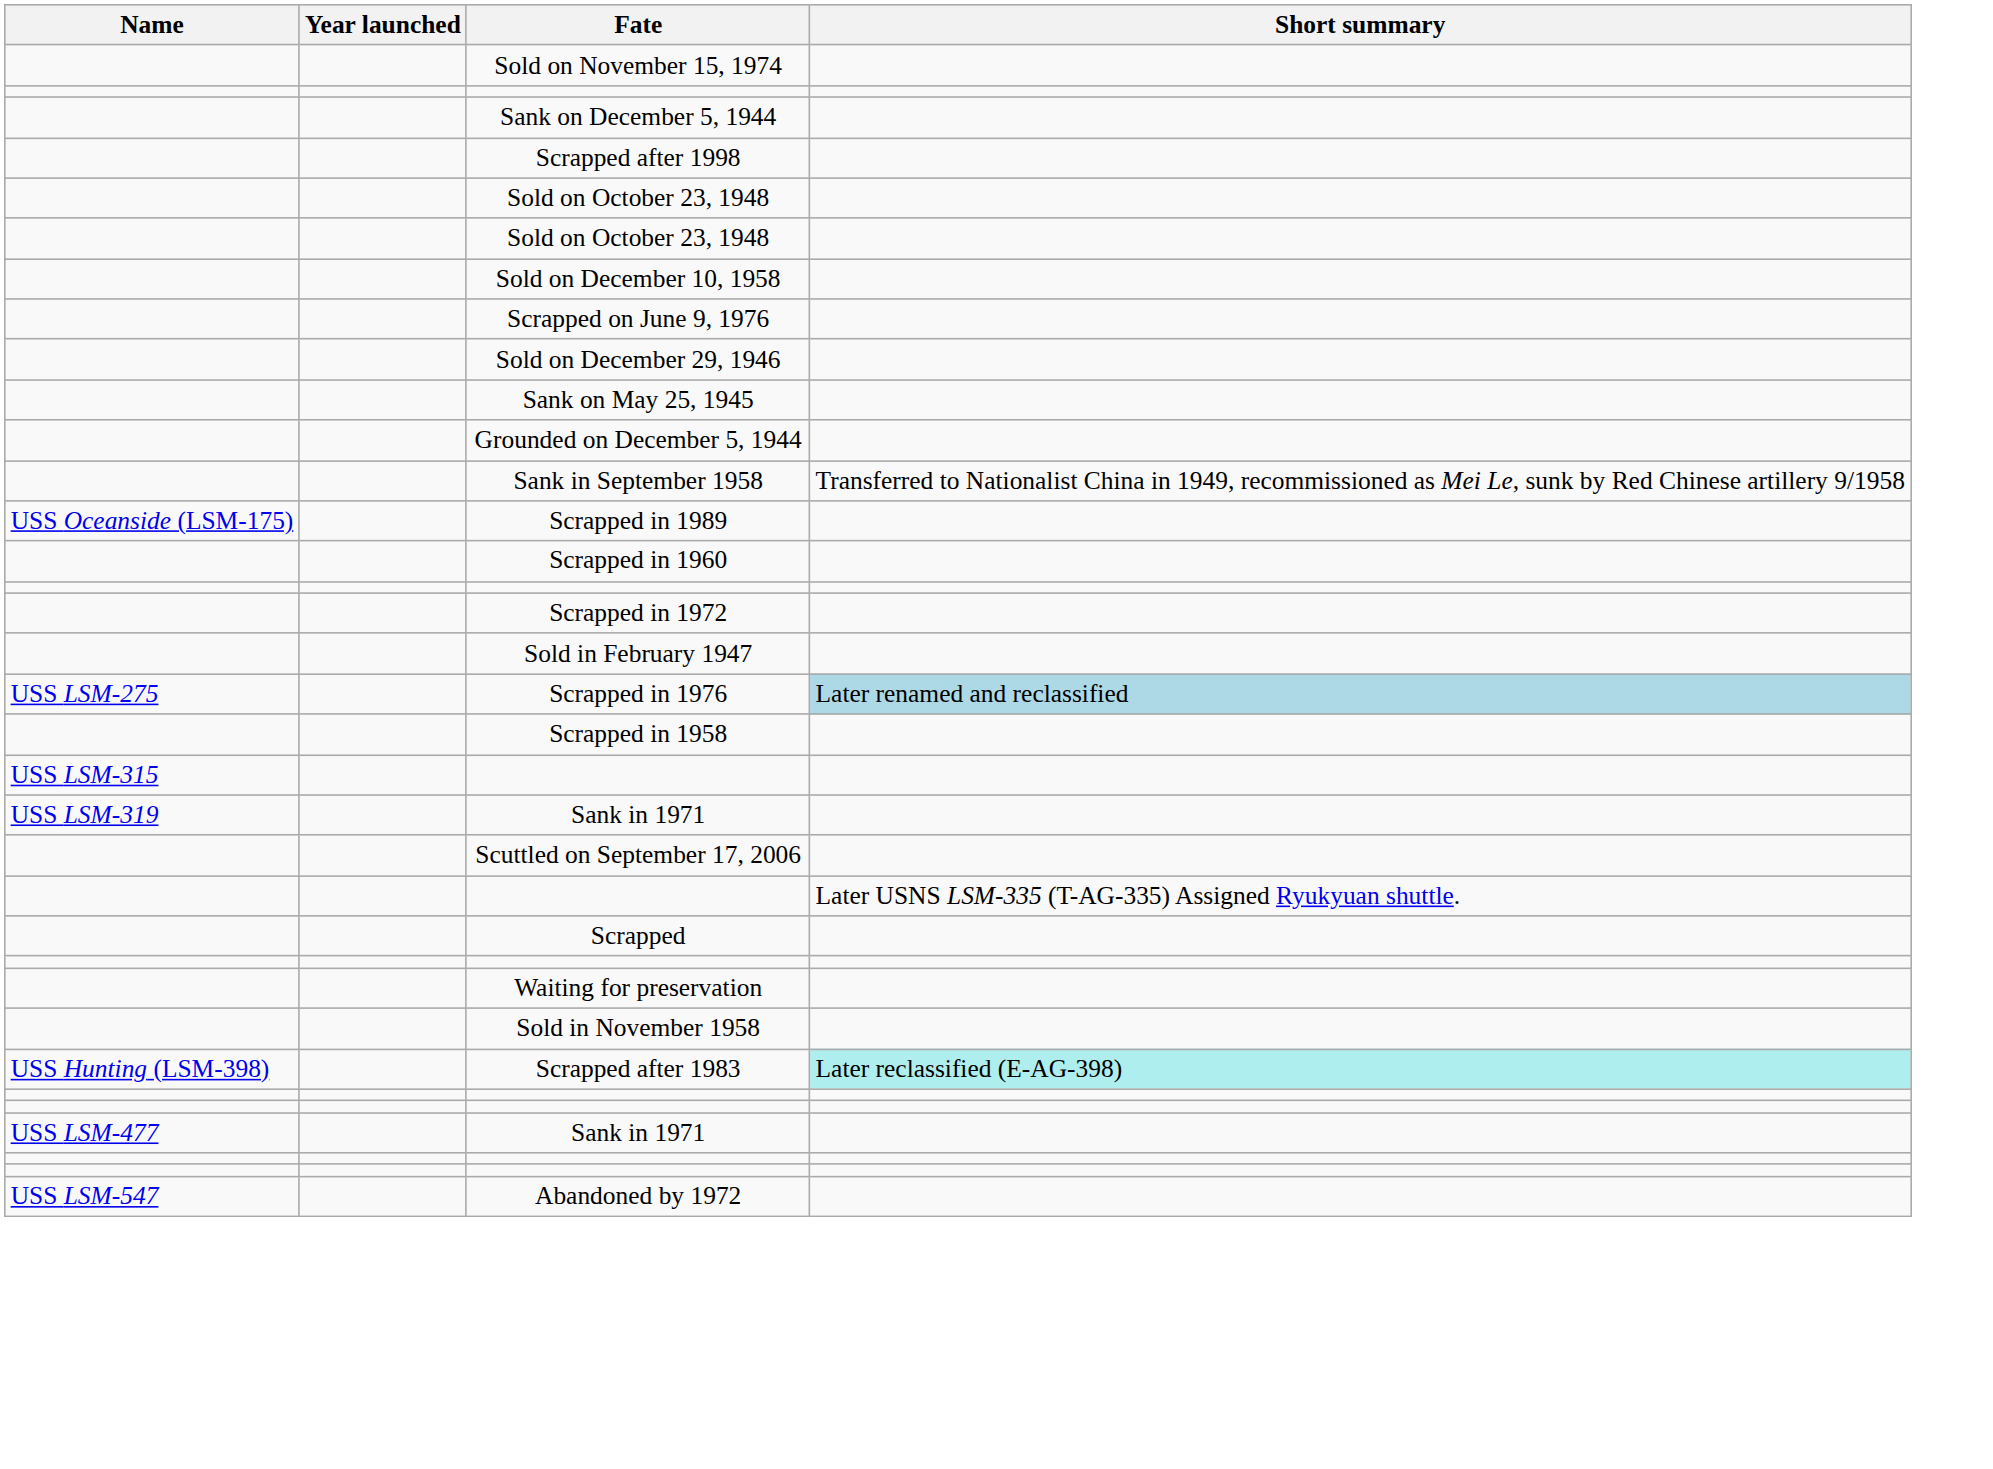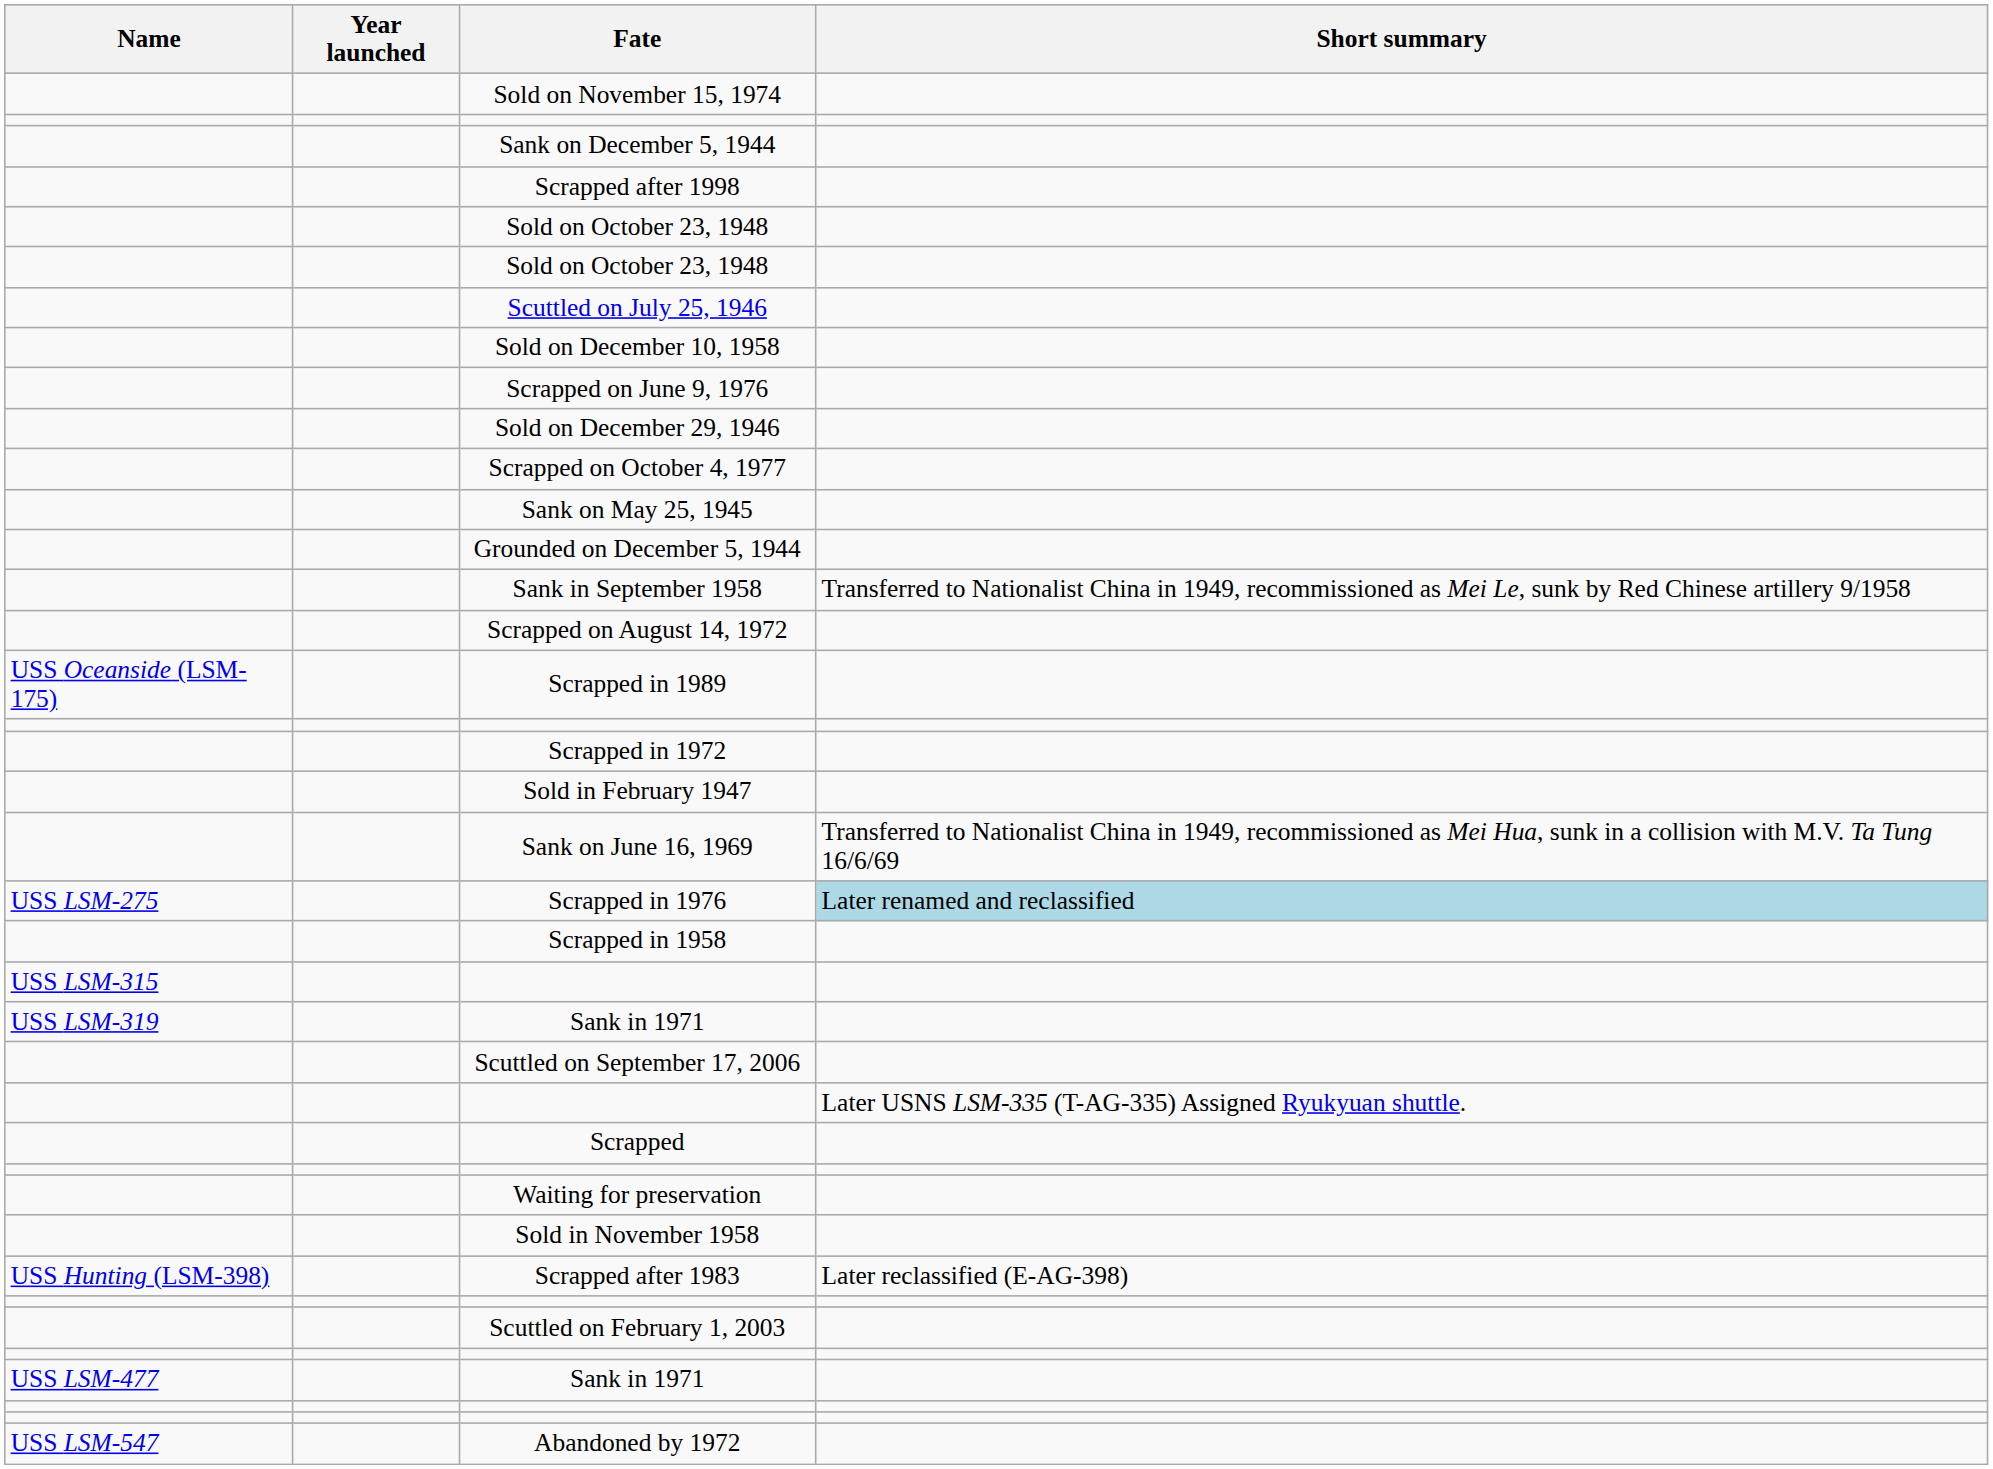+ row: Scuttled on July 25, 1946
+ row: Scrapped on October 4, 1977
+ row: Scrapped on August 14, 1972
- row: Scrapped in 1960
+ row: Sank on June 16, 1969 | Transferred to Nationalist China in 1949, recommissioned as Mei Hua, sunk in a collision with M.V. Ta Tung 16/6/69
Scrapped after 1983 | Short summary: paleturquoise background -> no background
+ row: Scuttled on February 1, 2003
